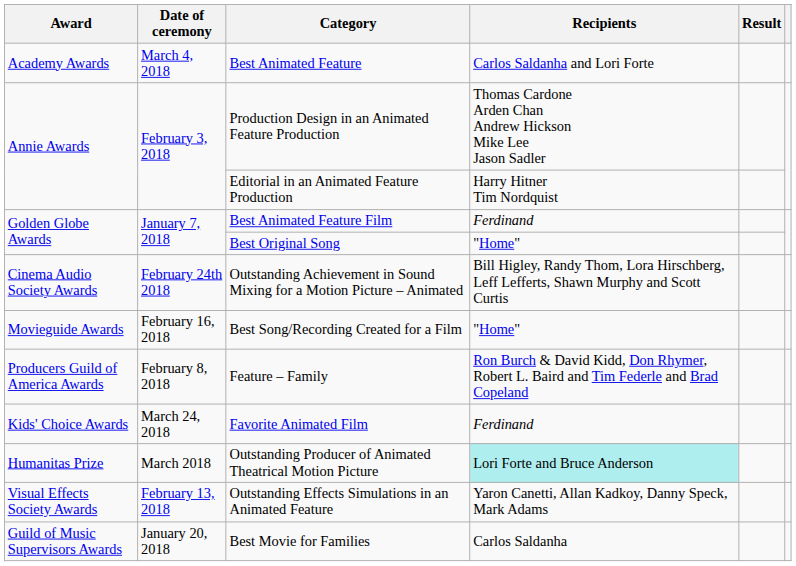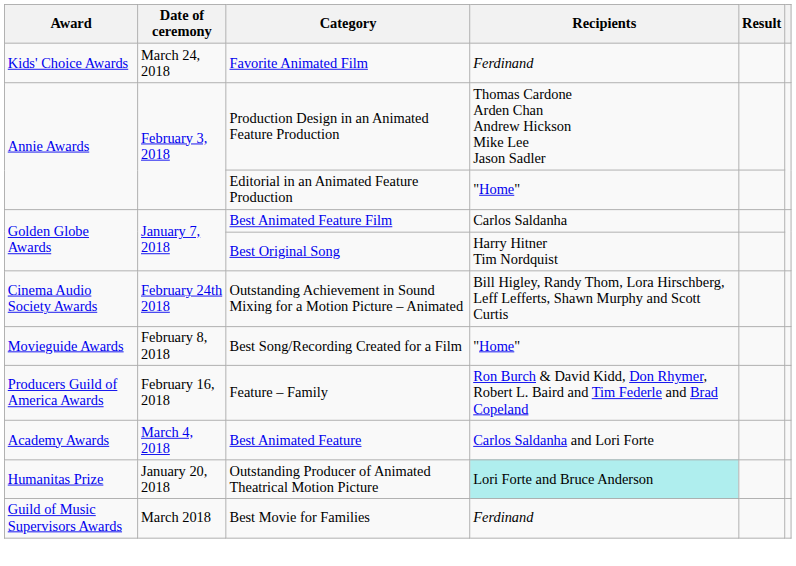rows swapped: Best Animated Feature <-> Favorite Animated Film
Editorial in an Animated Feature Production | Recipients: Harry Hitner Tim Nordquist -> "Home"
Best Animated Feature Film | Recipients: Ferdinand -> Carlos Saldanha
Best Original Song | Recipients: "Home" -> Harry Hitner Tim Nordquist
Best Song/Recording Created for a Film | Date of ceremony: February 16, 2018 -> February 8, 2018
Feature – Family | Date of ceremony: February 8, 2018 -> February 16, 2018
Outstanding Producer of Animated Theatrical Motion Picture | Date of ceremony: March 2018 -> January 20, 2018
- row: Visual Effects Society Awards | February 13, 2018 | Outstanding Effects Simulations in an Animated Feature | Yaron Canetti, Allan Kadkoy, Danny Speck, Mark Adams
Best Movie for Families | Date of ceremony: January 20, 2018 -> March 2018
Best Movie for Families | Recipients: Carlos Saldanha -> Ferdinand
